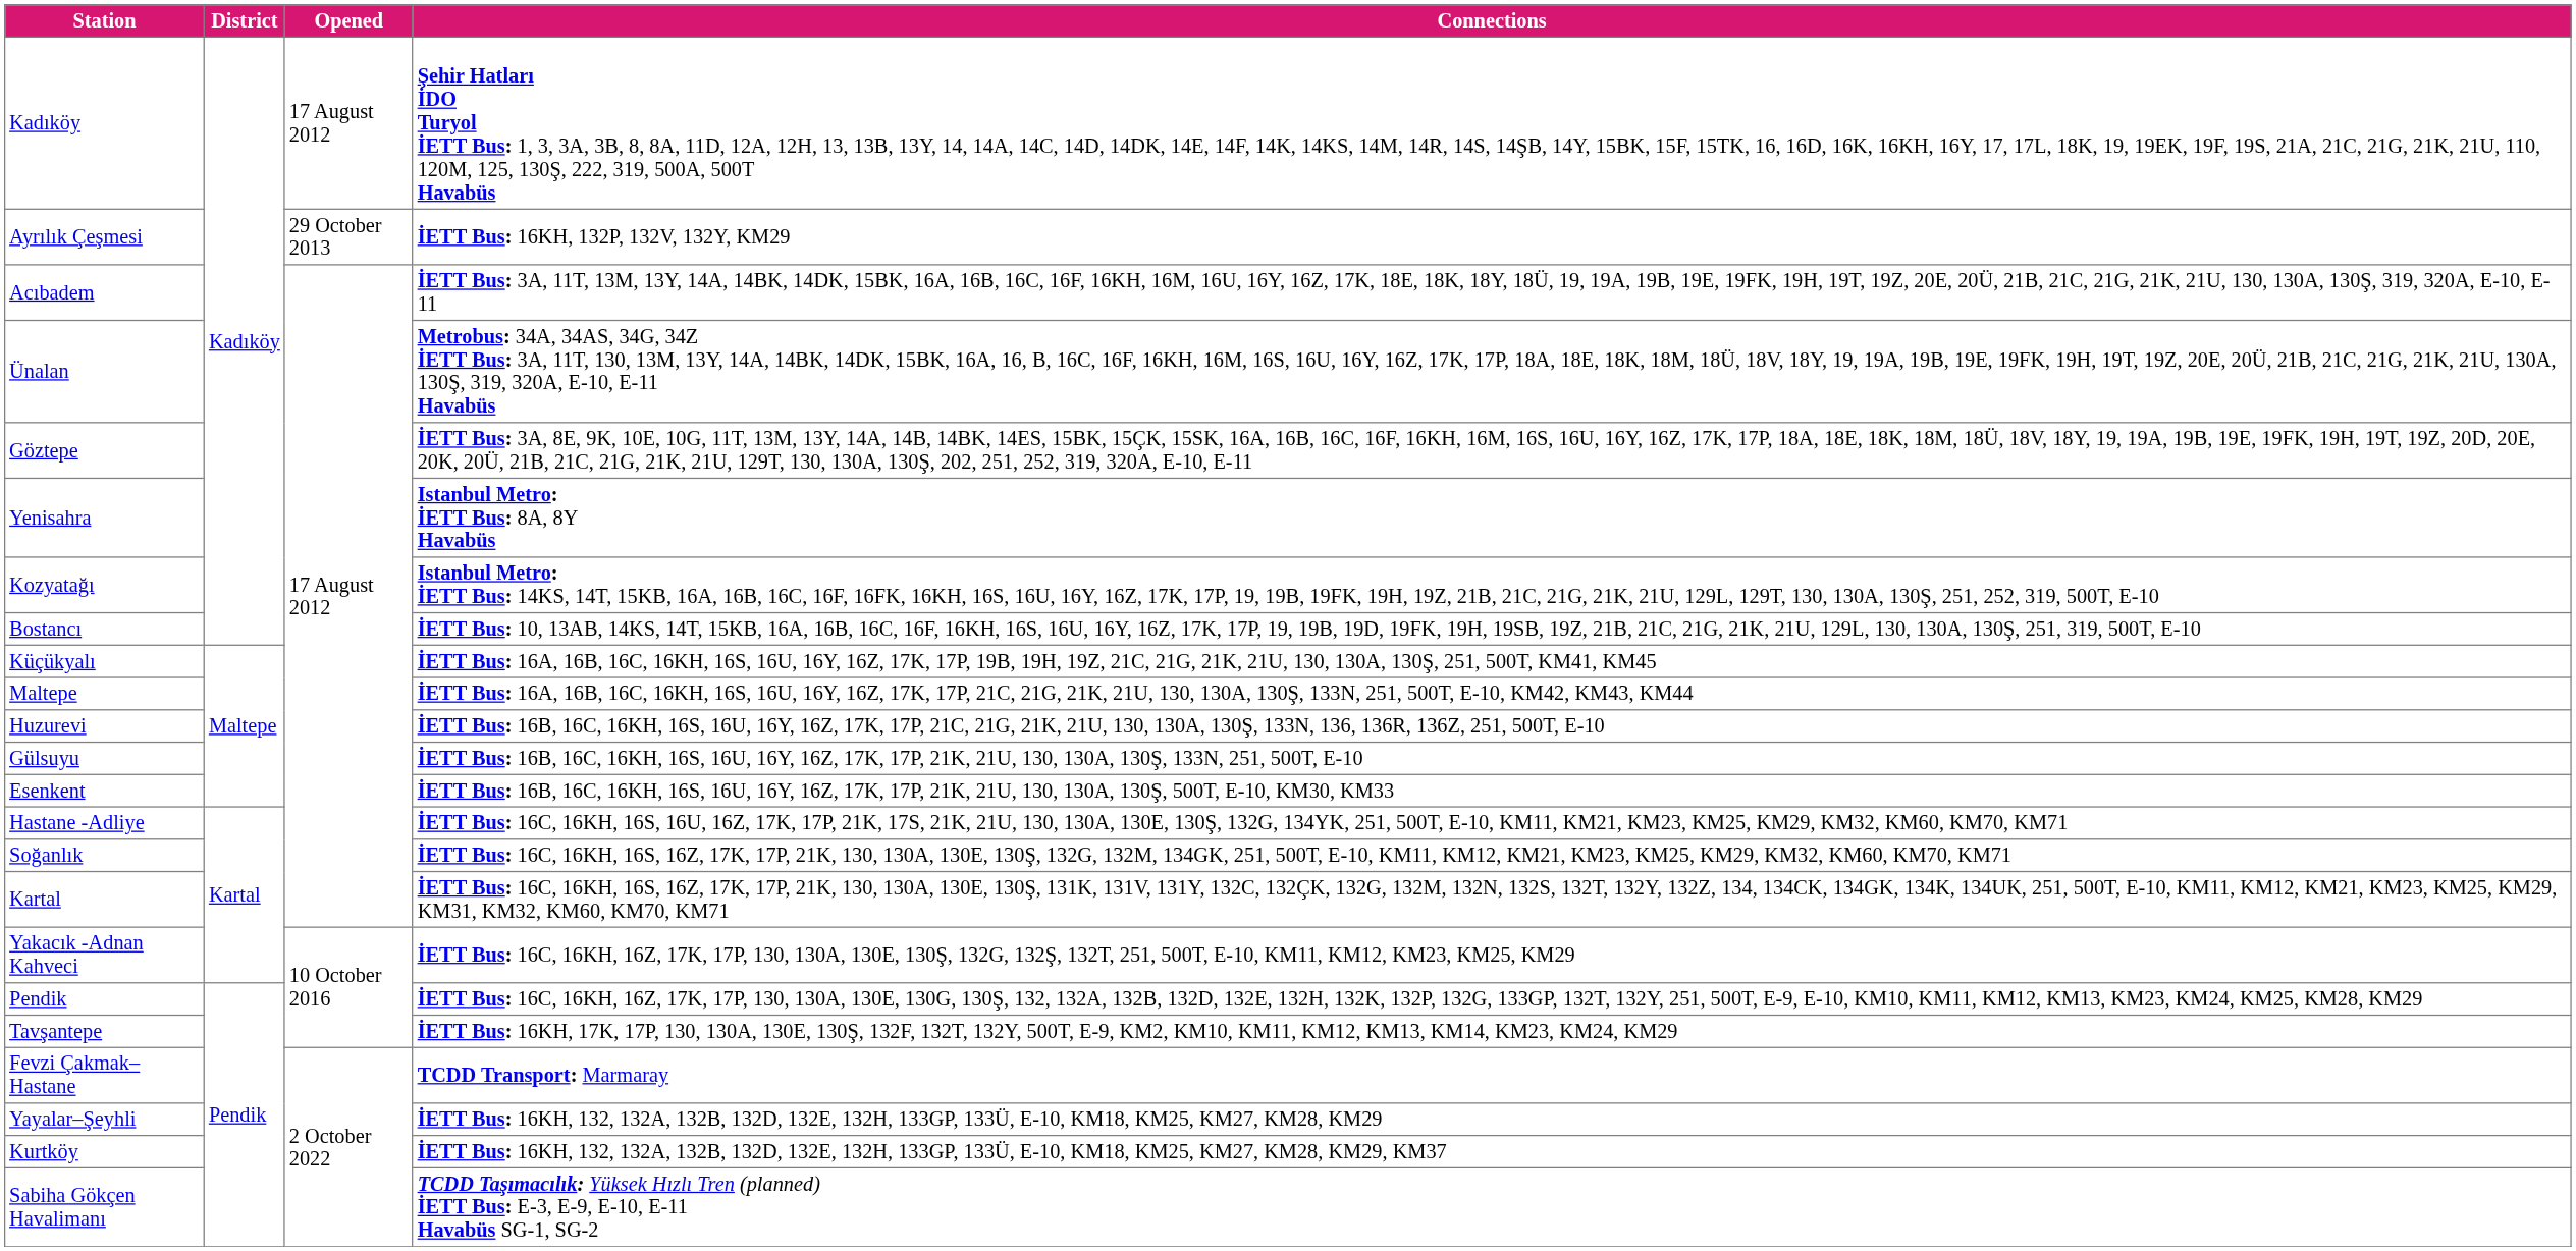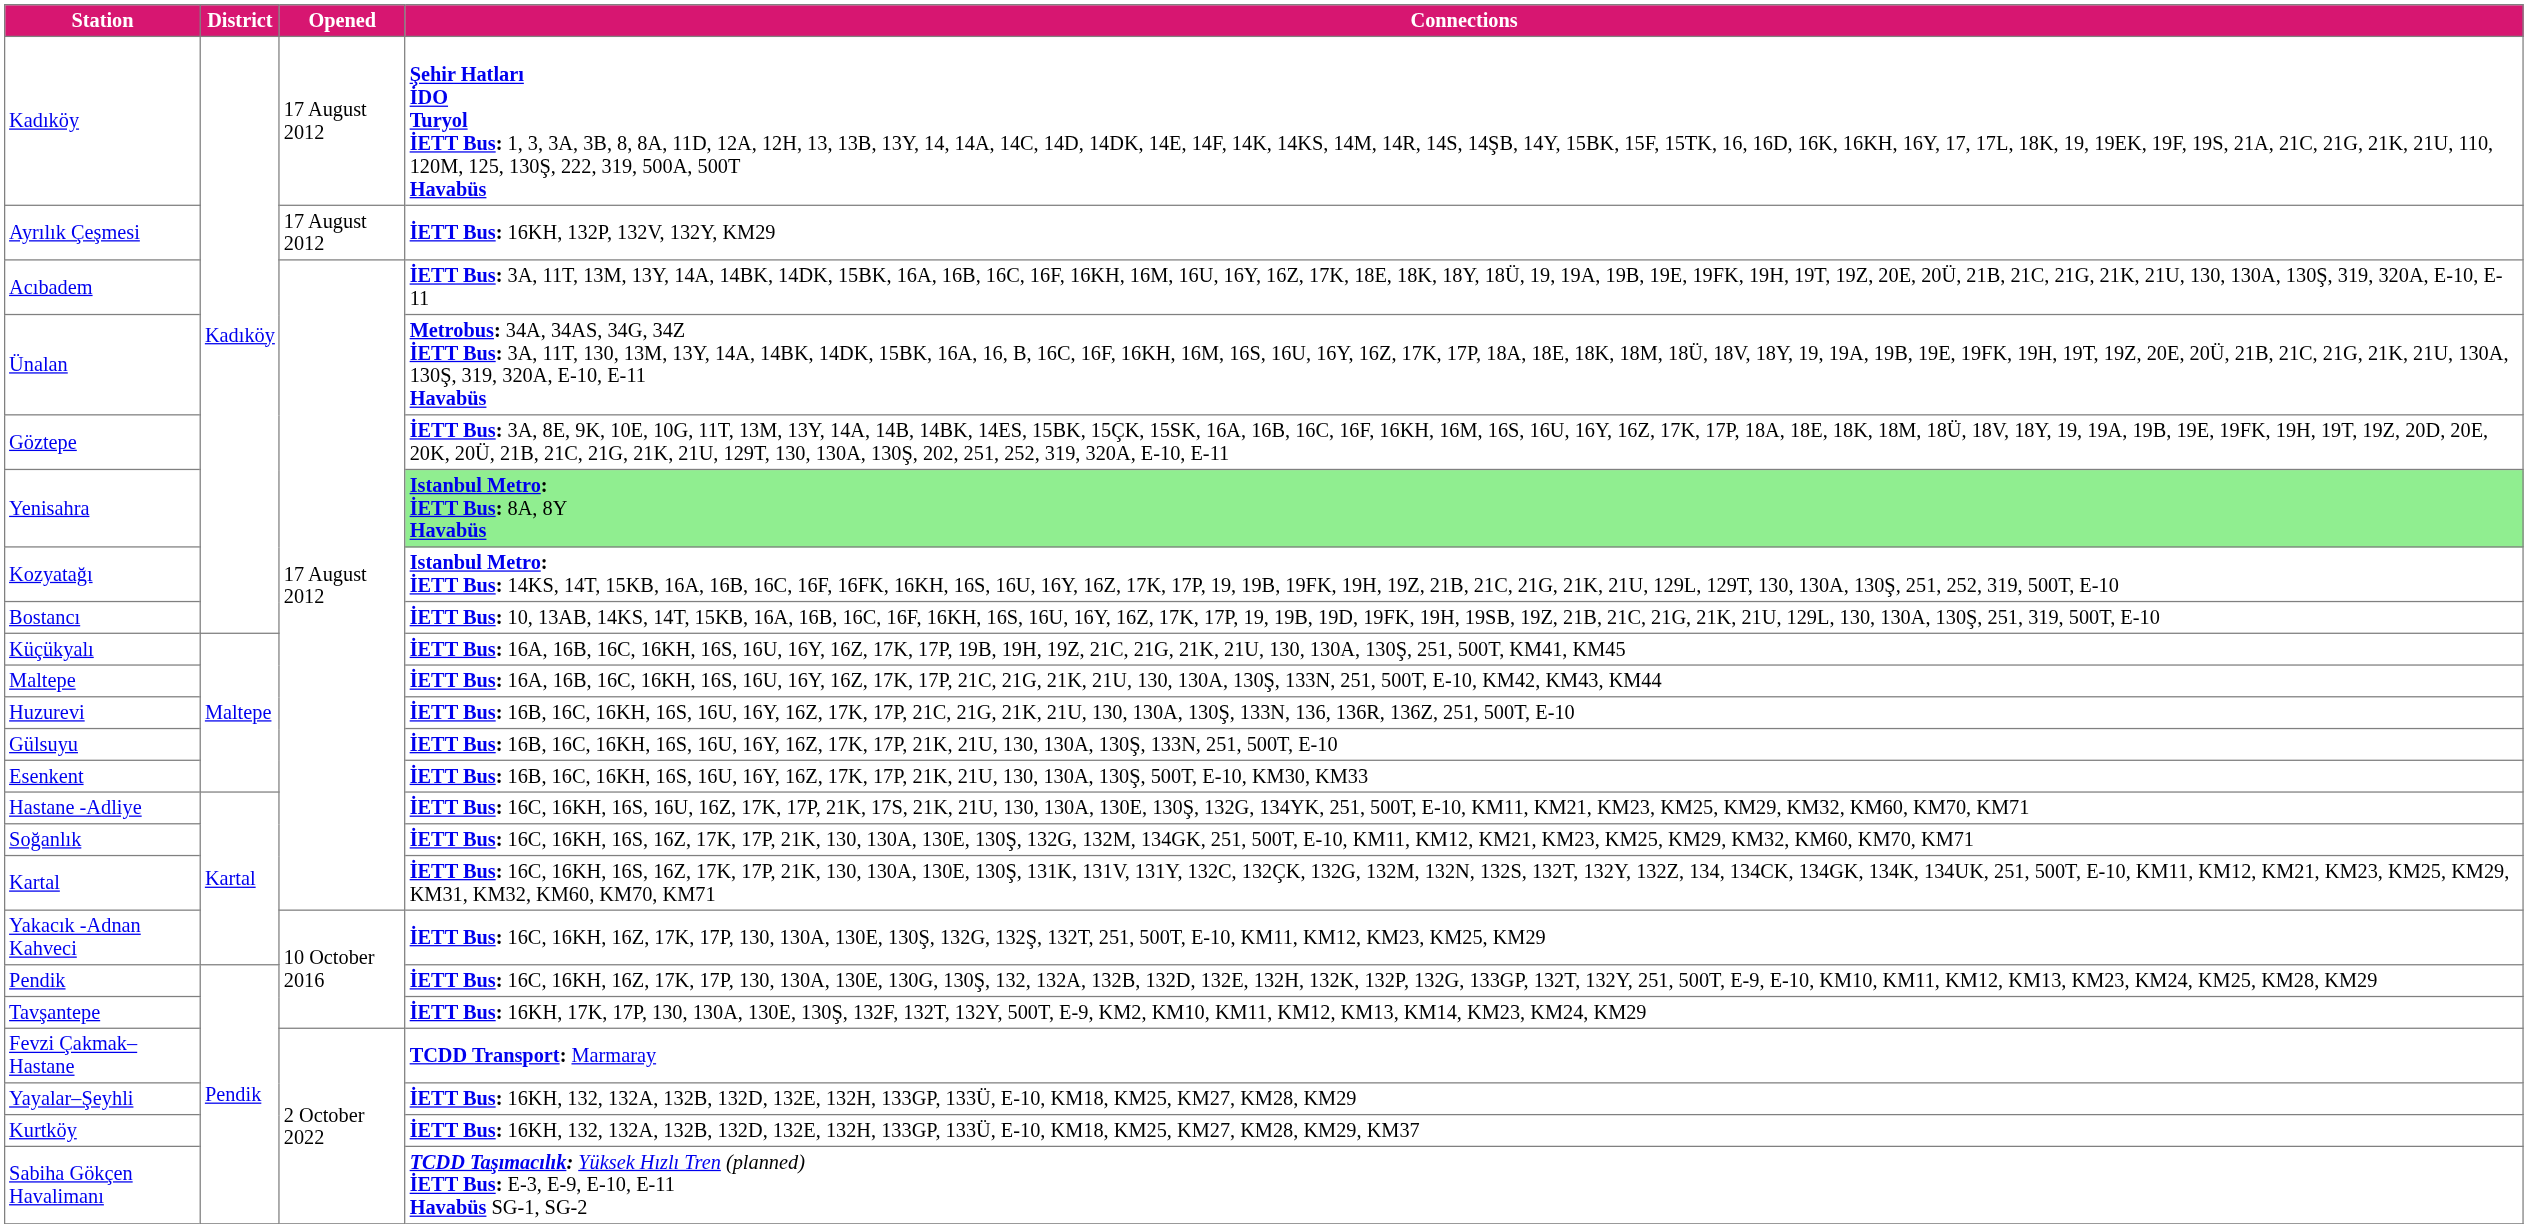Ayrılık Çeşmesi | Opened: 29 October 2013 -> 17 August 2012
Yenisahra | Connections: no background -> lightgreen background
